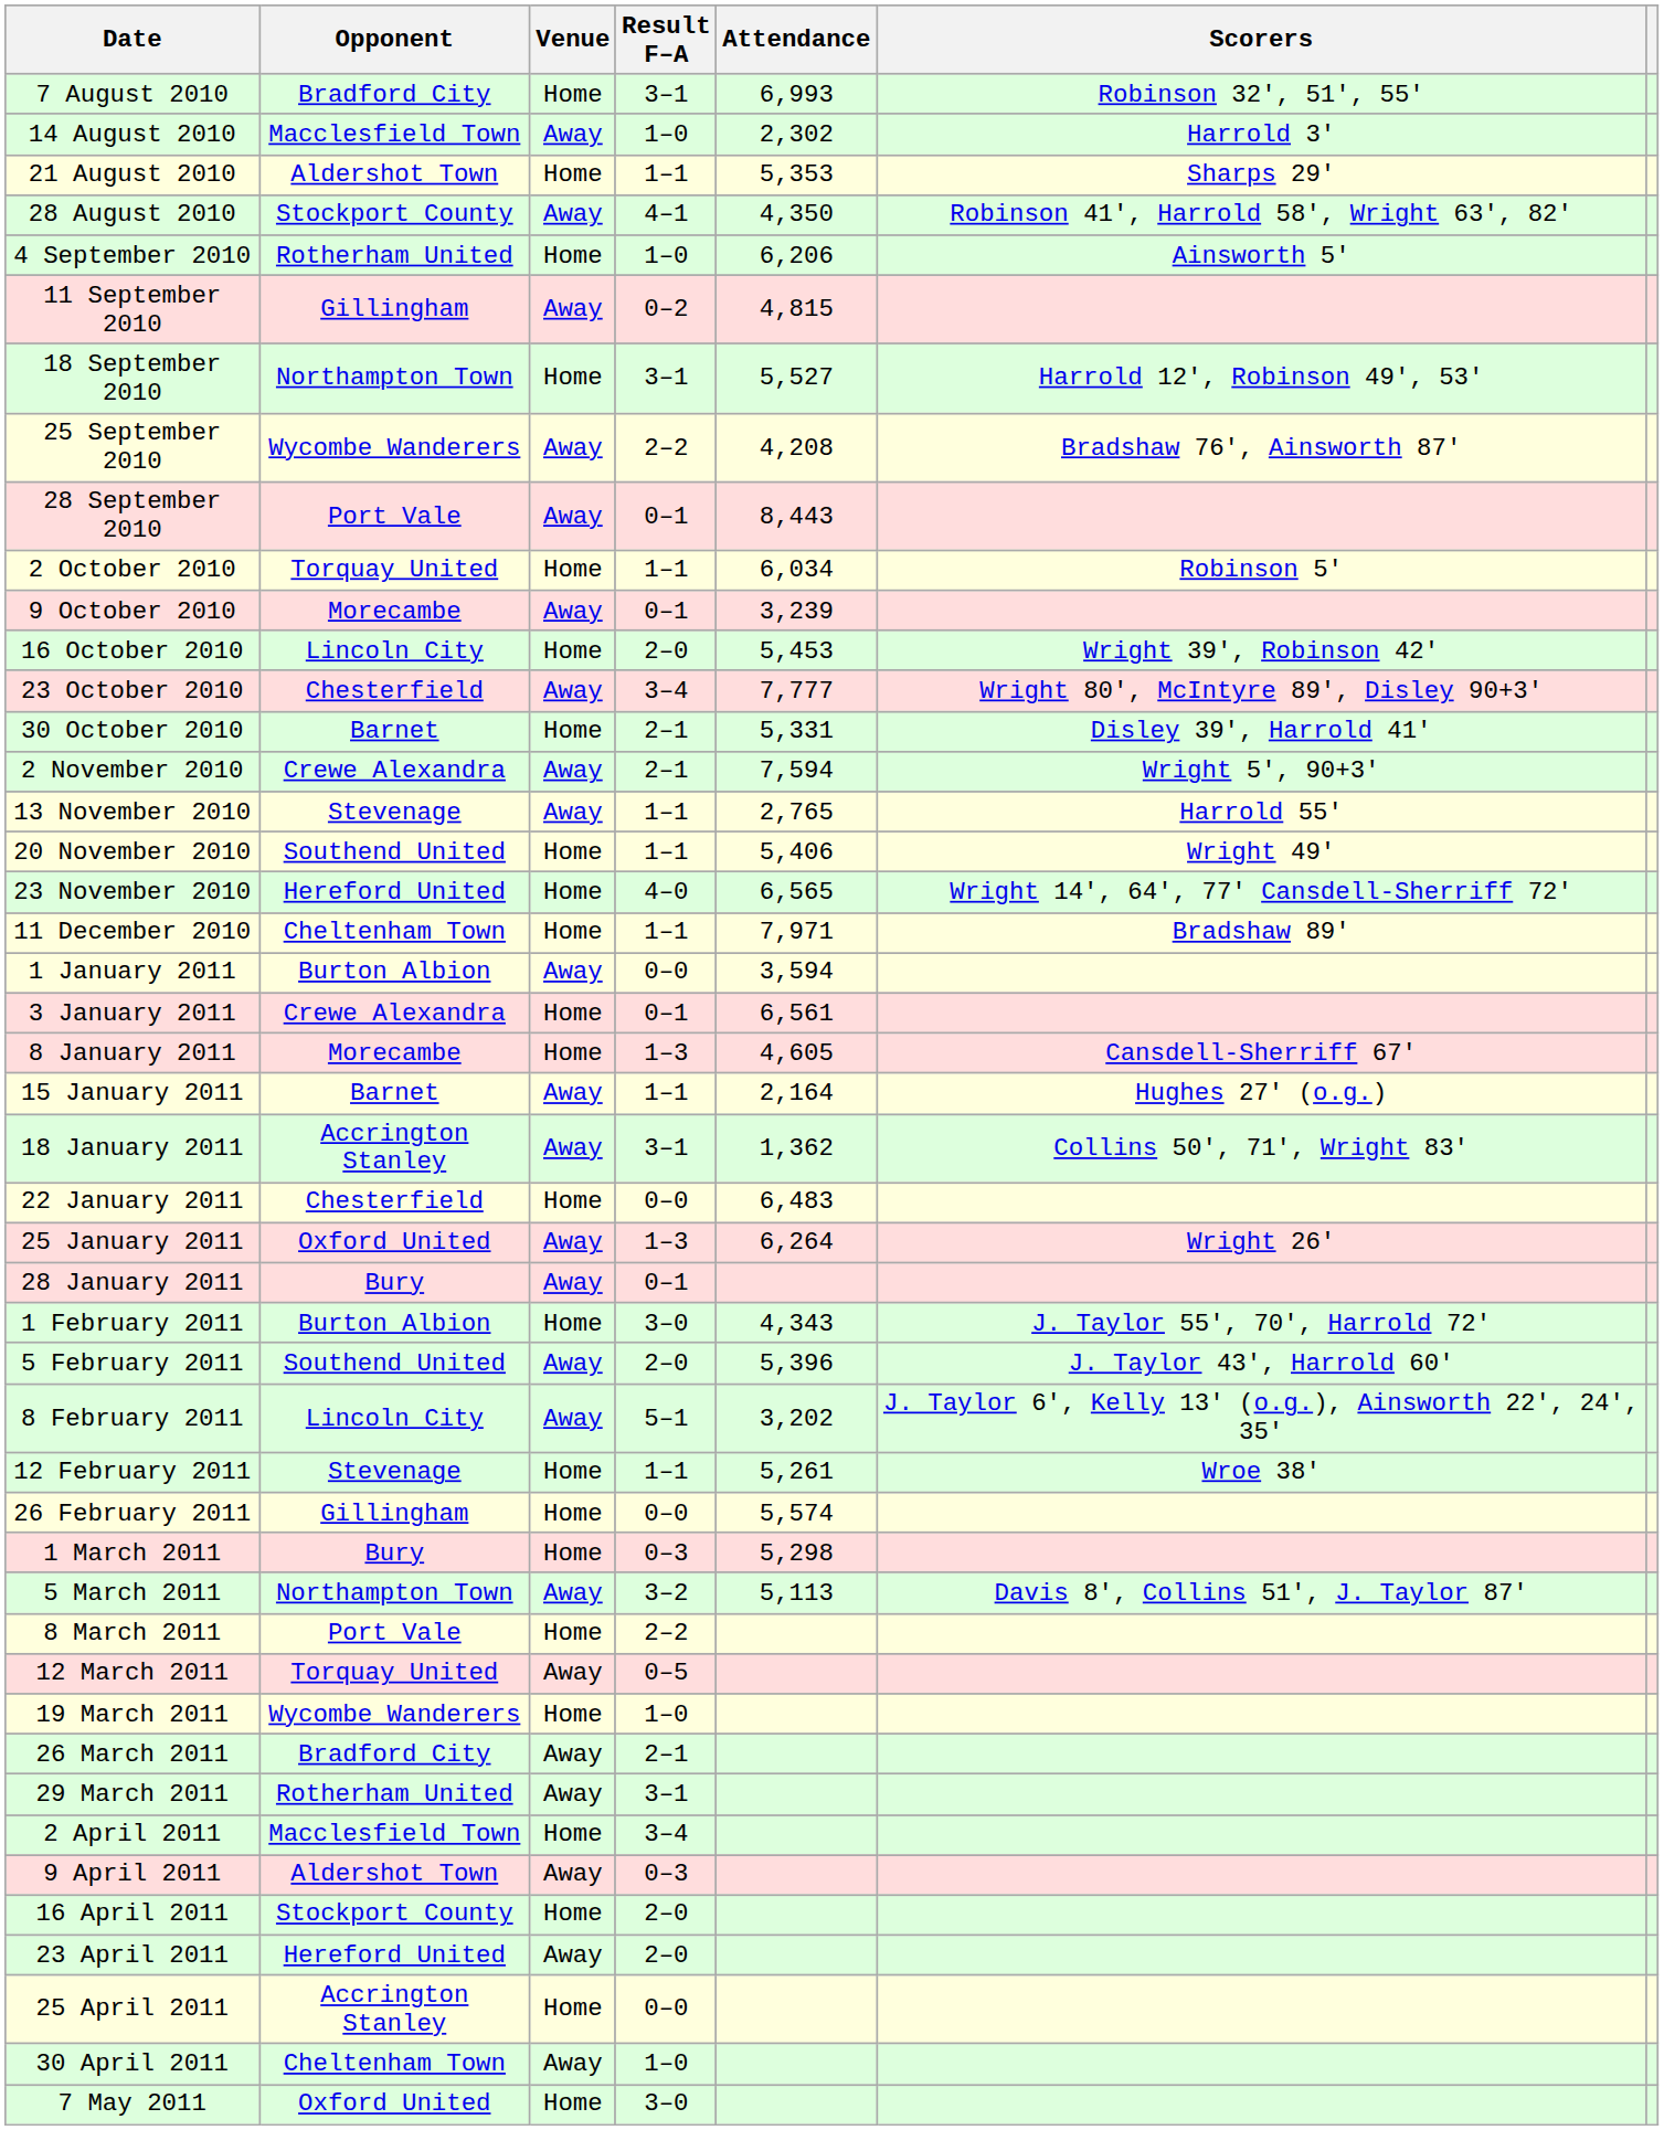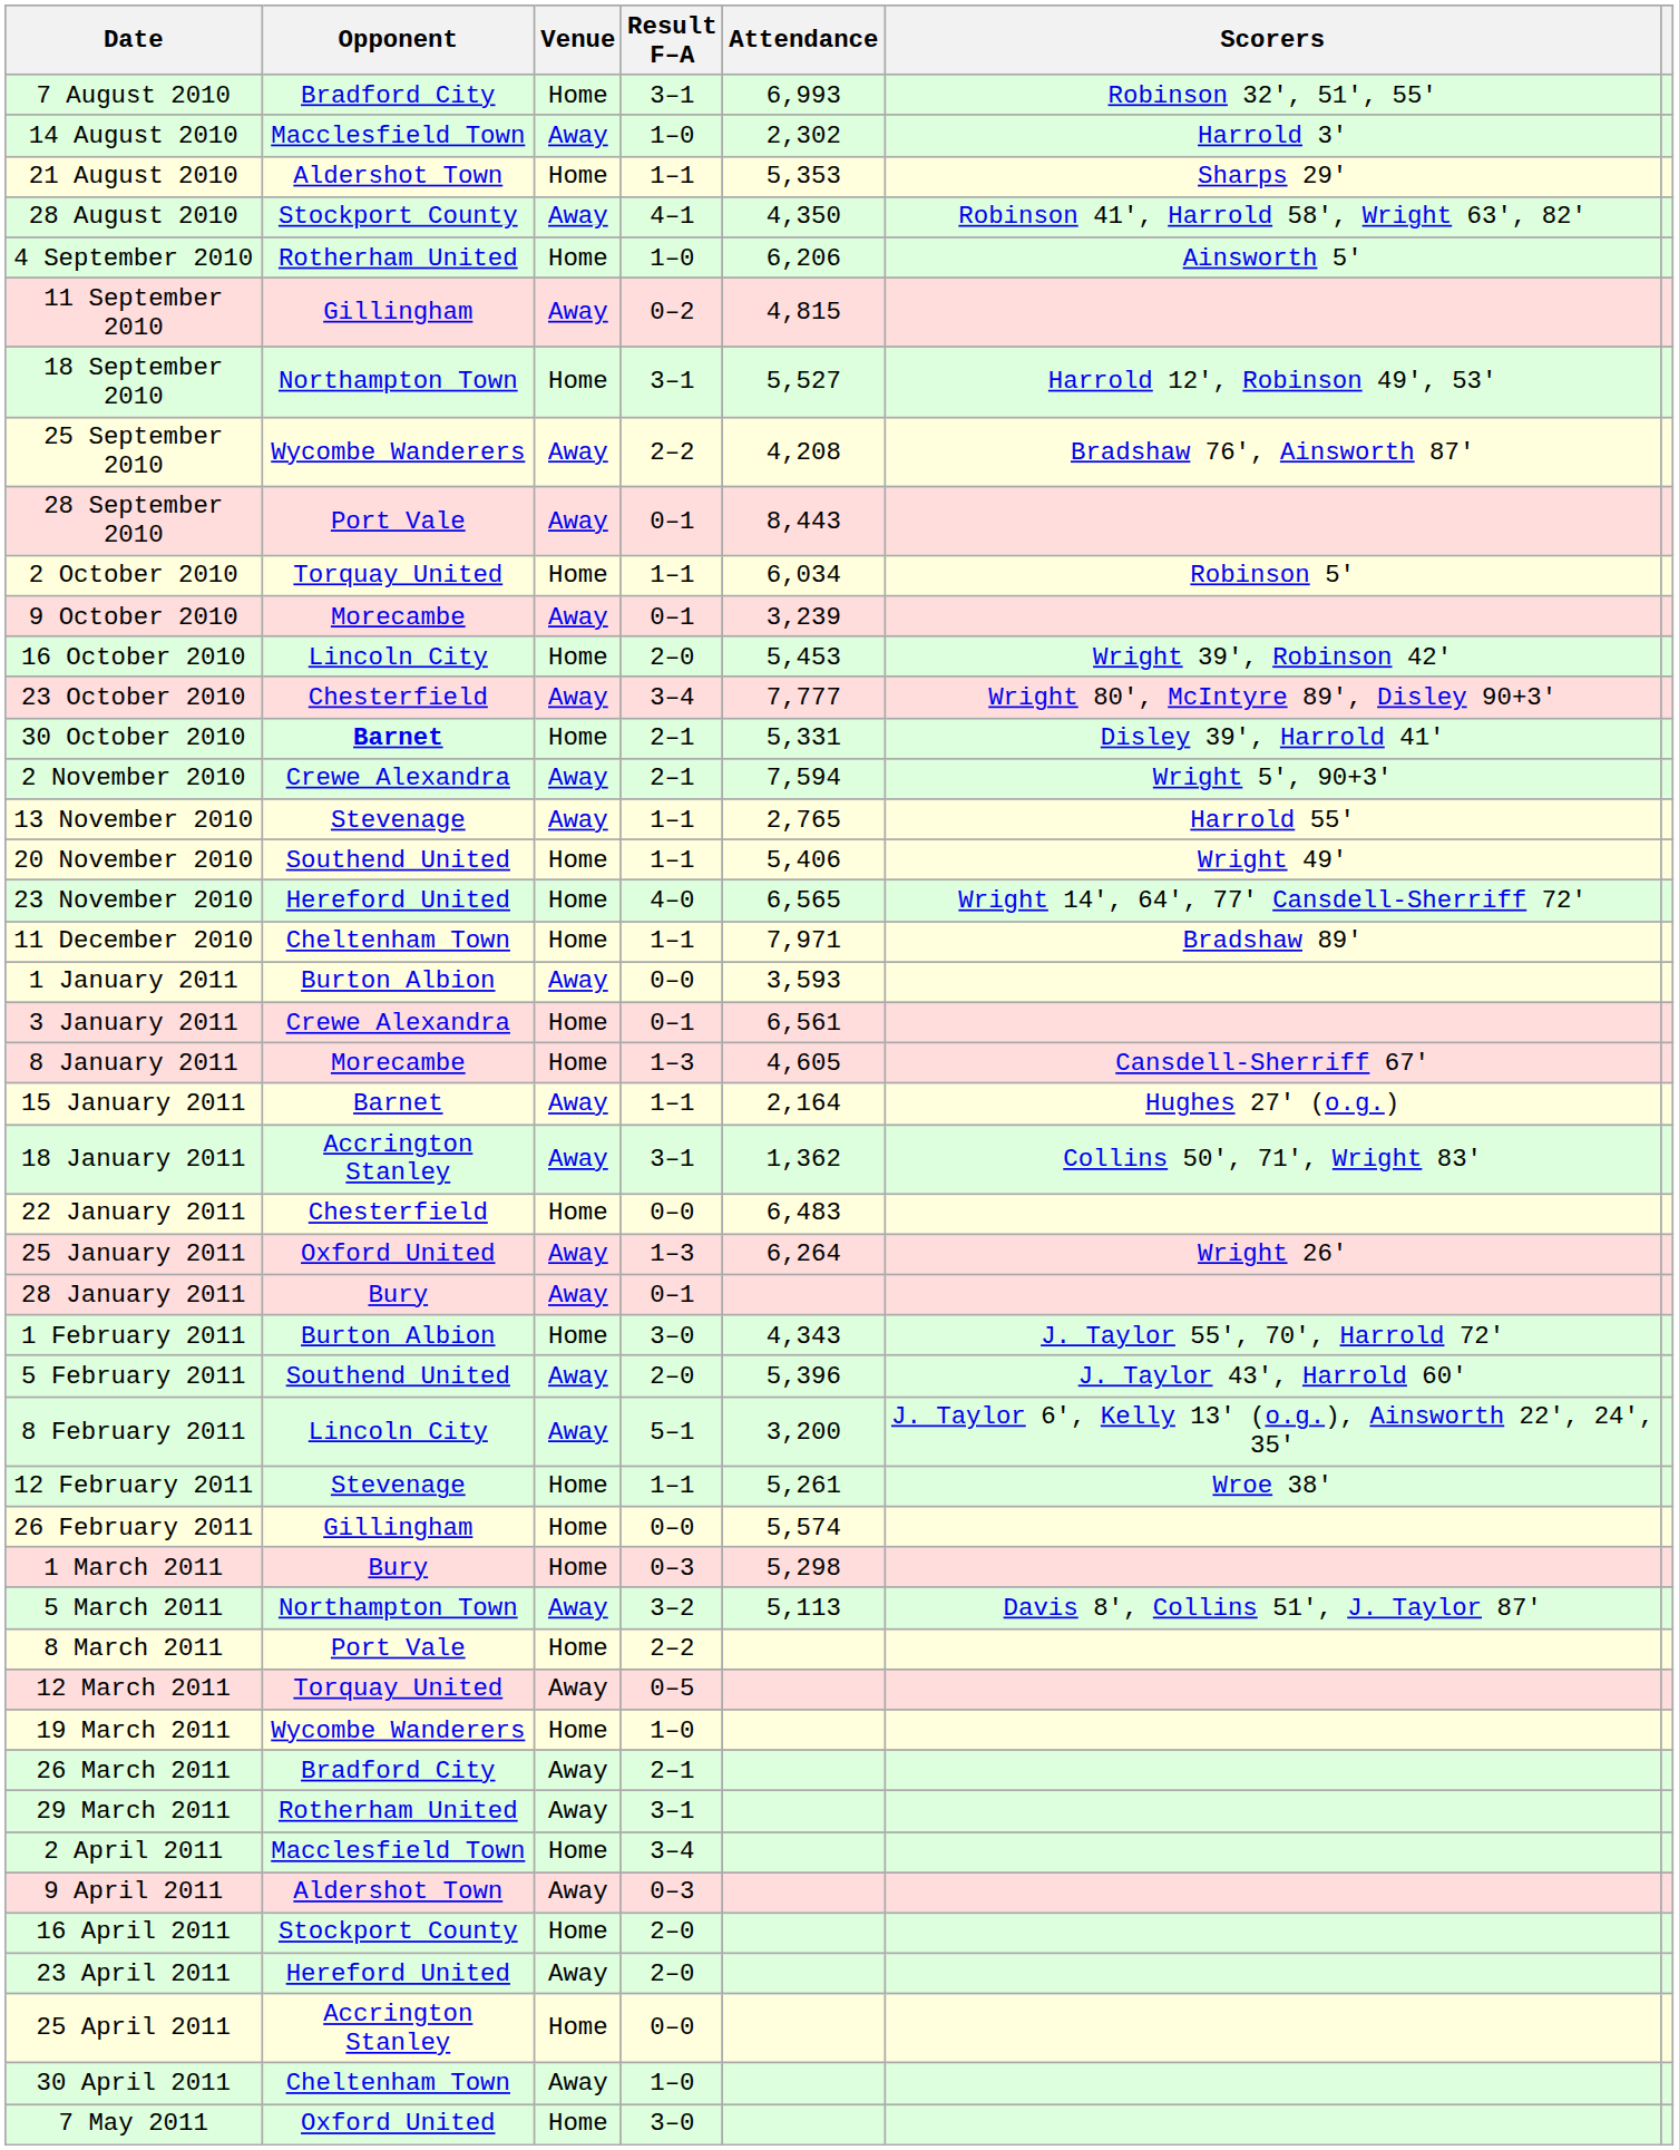30 October 2010 | Opponent: normal -> bold
1 January 2011 | Attendance: 3,594 -> 3,593
8 February 2011 | Attendance: 3,202 -> 3,200
